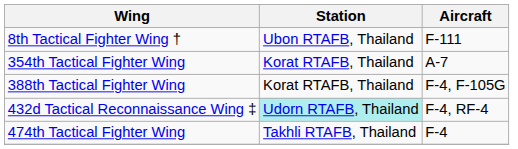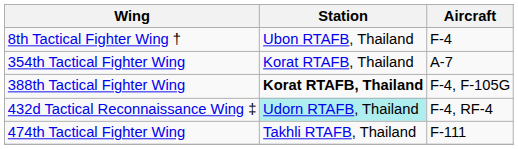8th Tactical Fighter Wing † | Aircraft: F-111 -> F-4
388th Tactical Fighter Wing | Station: normal -> bold
474th Tactical Fighter Wing | Aircraft: F-4 -> F-111
